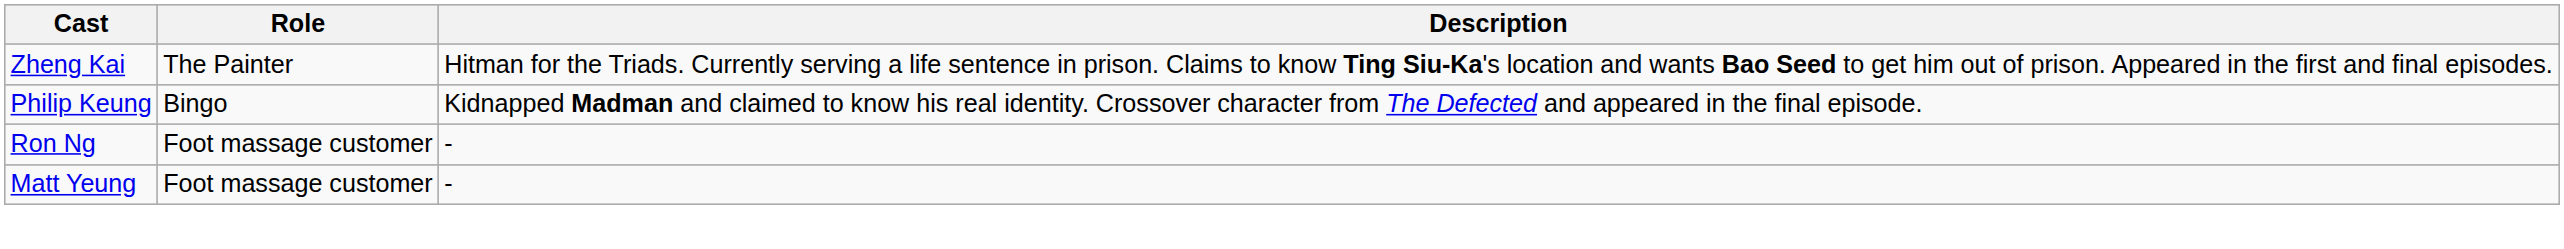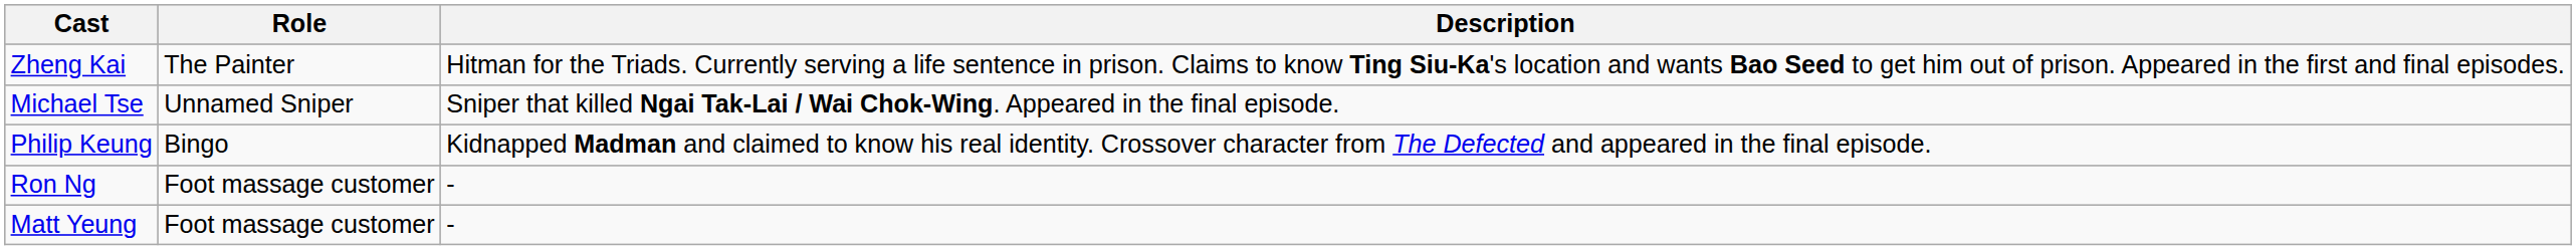+ row: Michael Tse | Unnamed Sniper | Sniper that killed Ngai Tak-Lai / Wai Chok-Wing. Appeared in the final episode.
